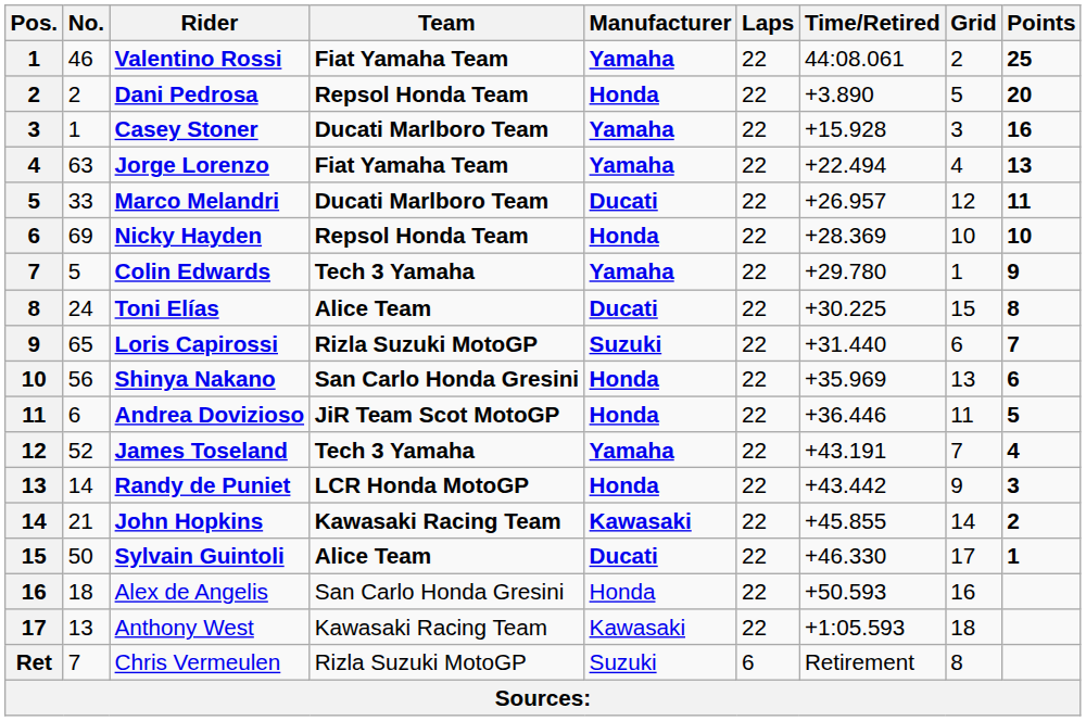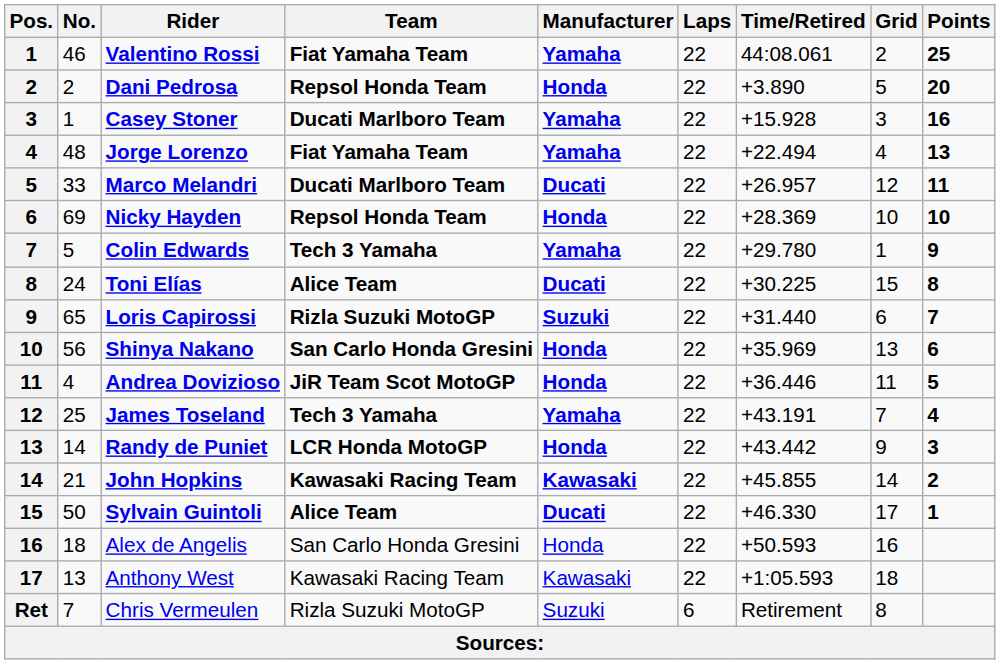Jorge Lorenzo | No.: 63 -> 48
Andrea Dovizioso | No.: 6 -> 4
James Toseland | No.: 52 -> 25
